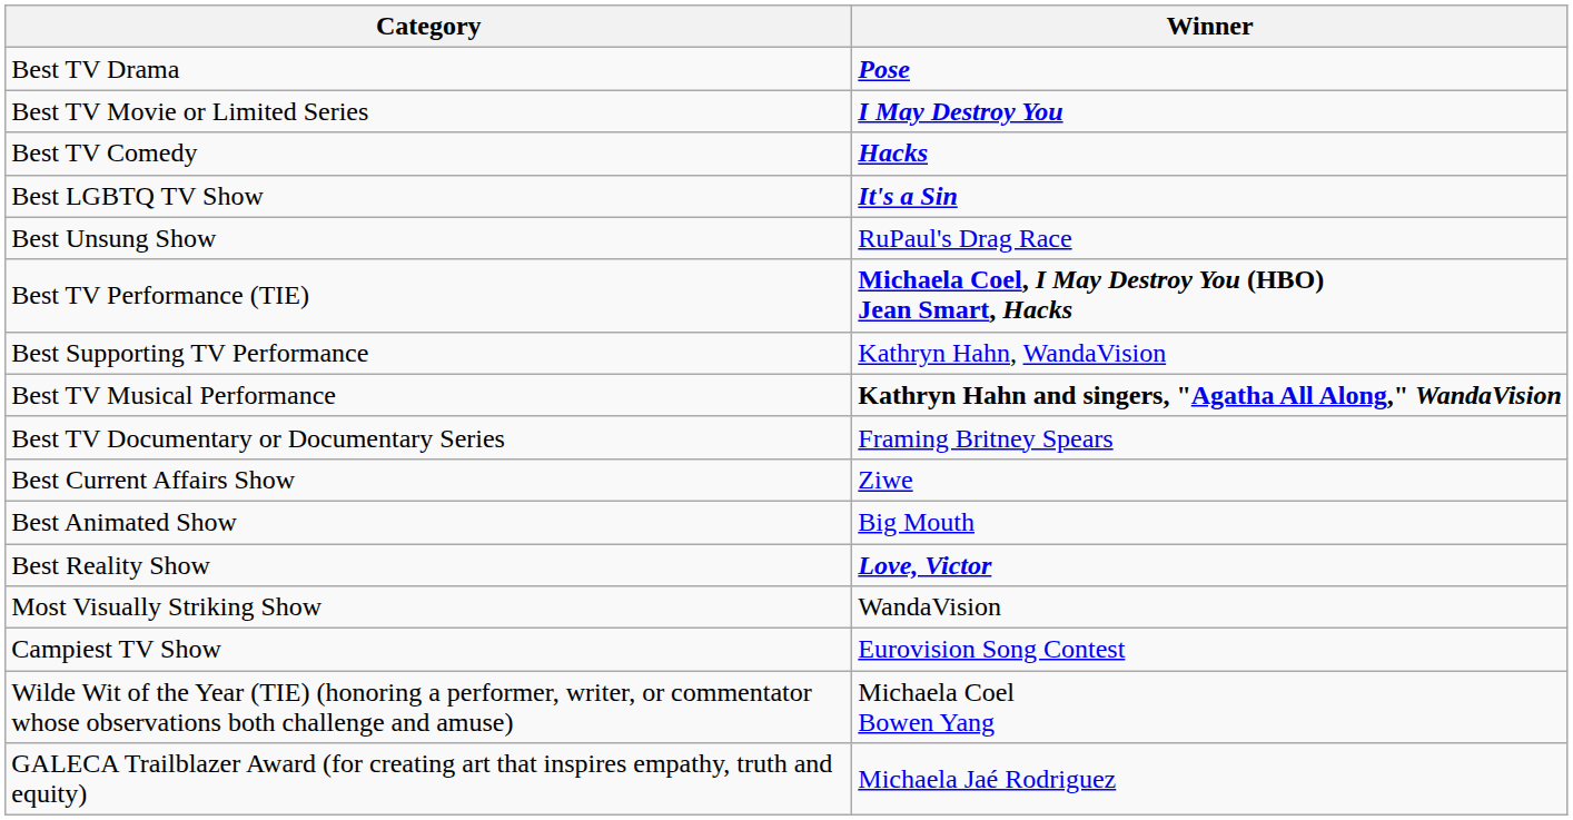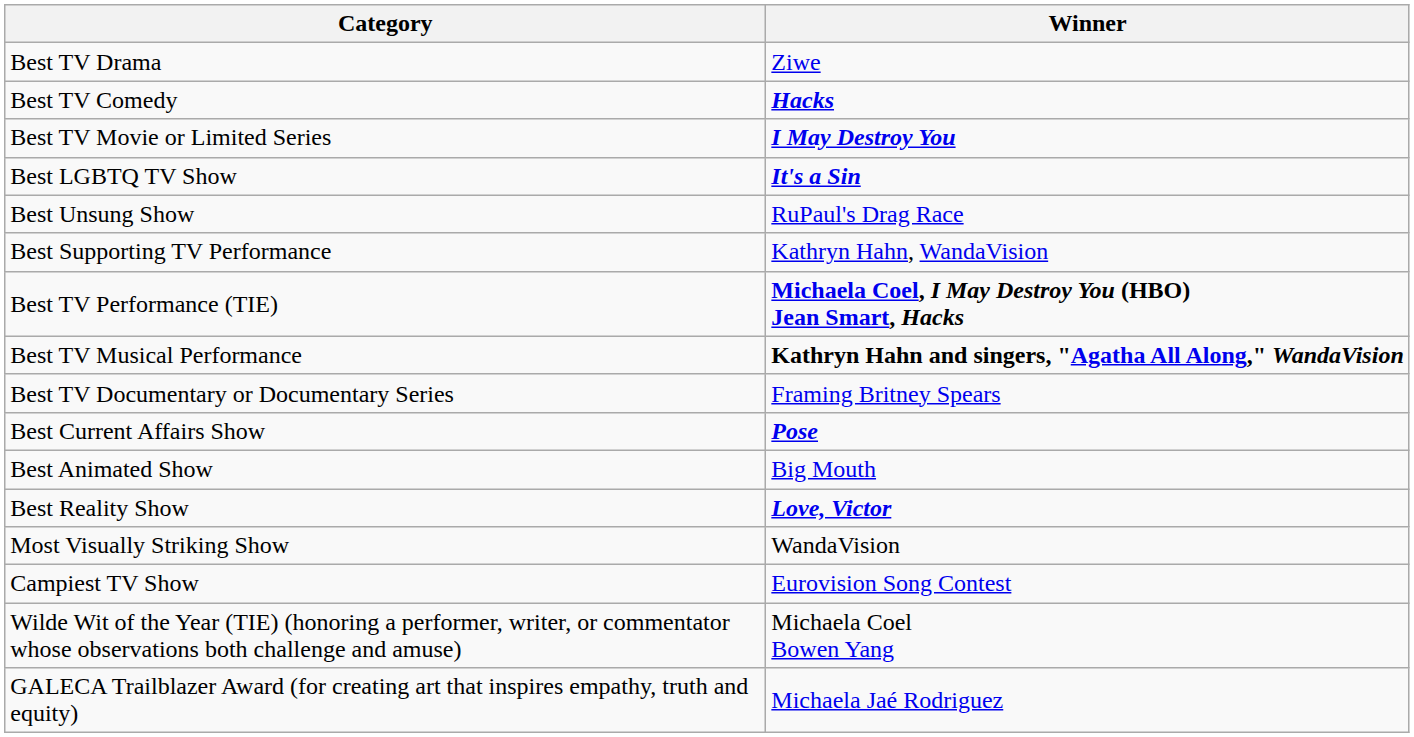Best TV Drama | Winner: Pose -> Ziwe
rows swapped: Best TV Comedy <-> Best TV Movie or Limited Series
rows swapped: Best TV Performance (TIE) <-> Best Supporting TV Performance
Best Current Affairs Show | Winner: Ziwe -> Pose
